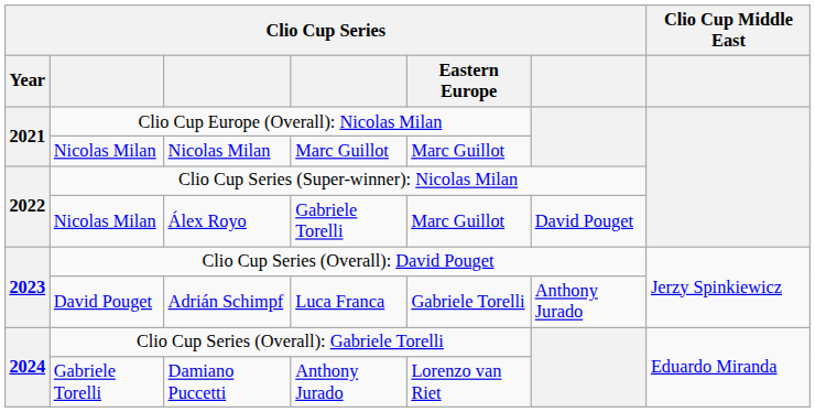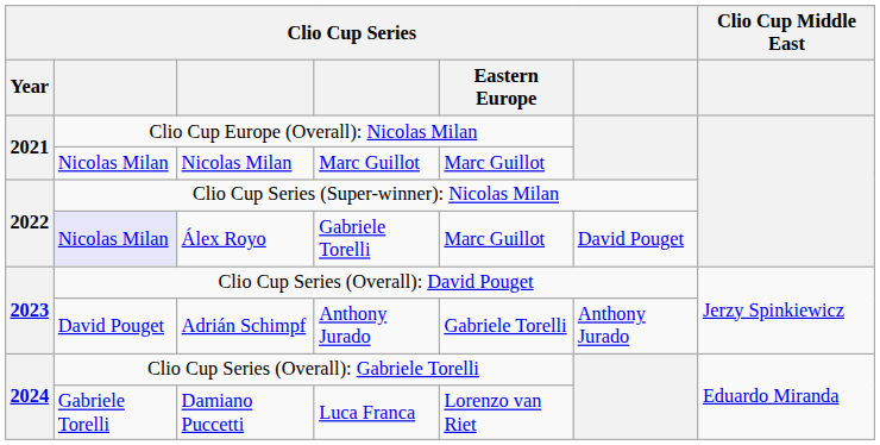Álex Royo | column 2: no background -> lavender background
Adrián Schimpf | column 4: Luca Franca -> Anthony Jurado
Damiano Puccetti | column 4: Anthony Jurado -> Luca Franca
